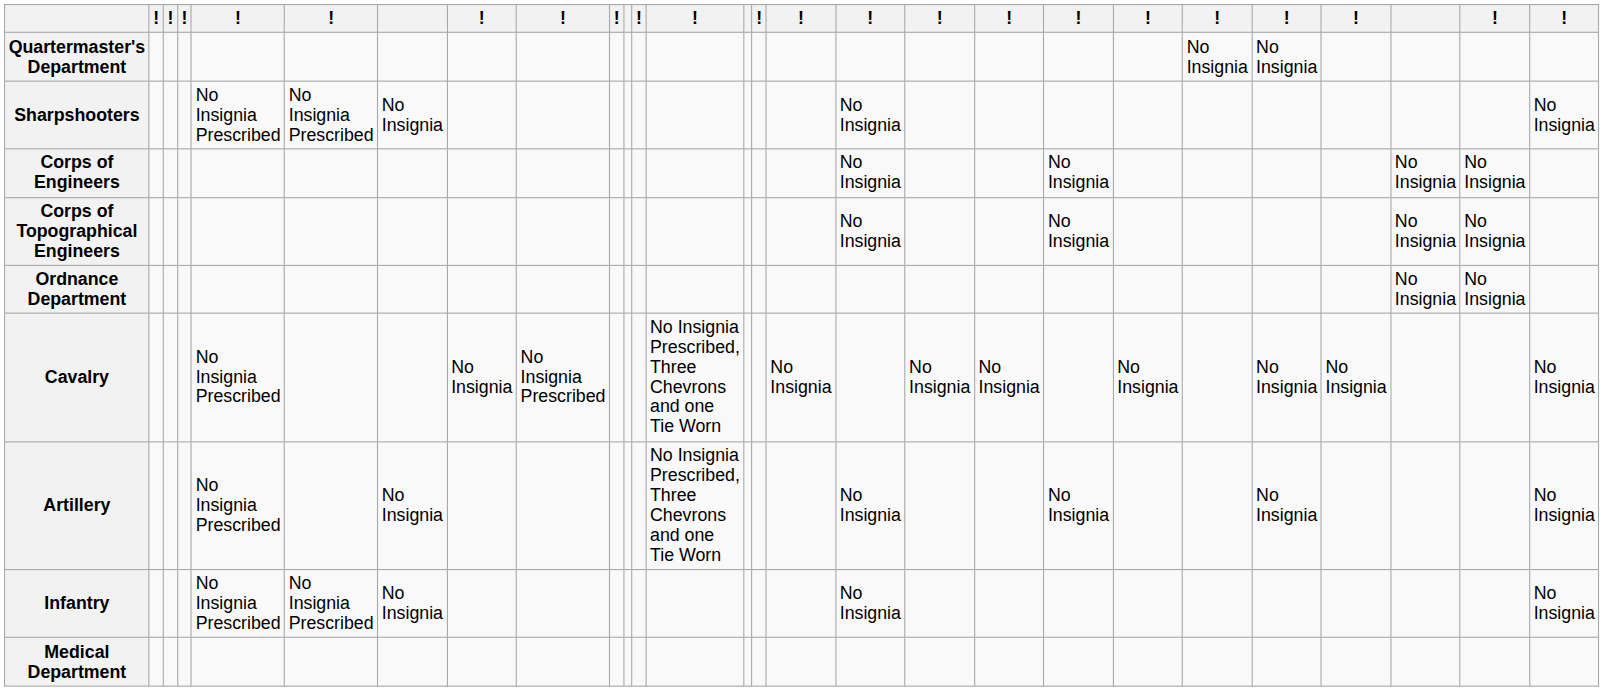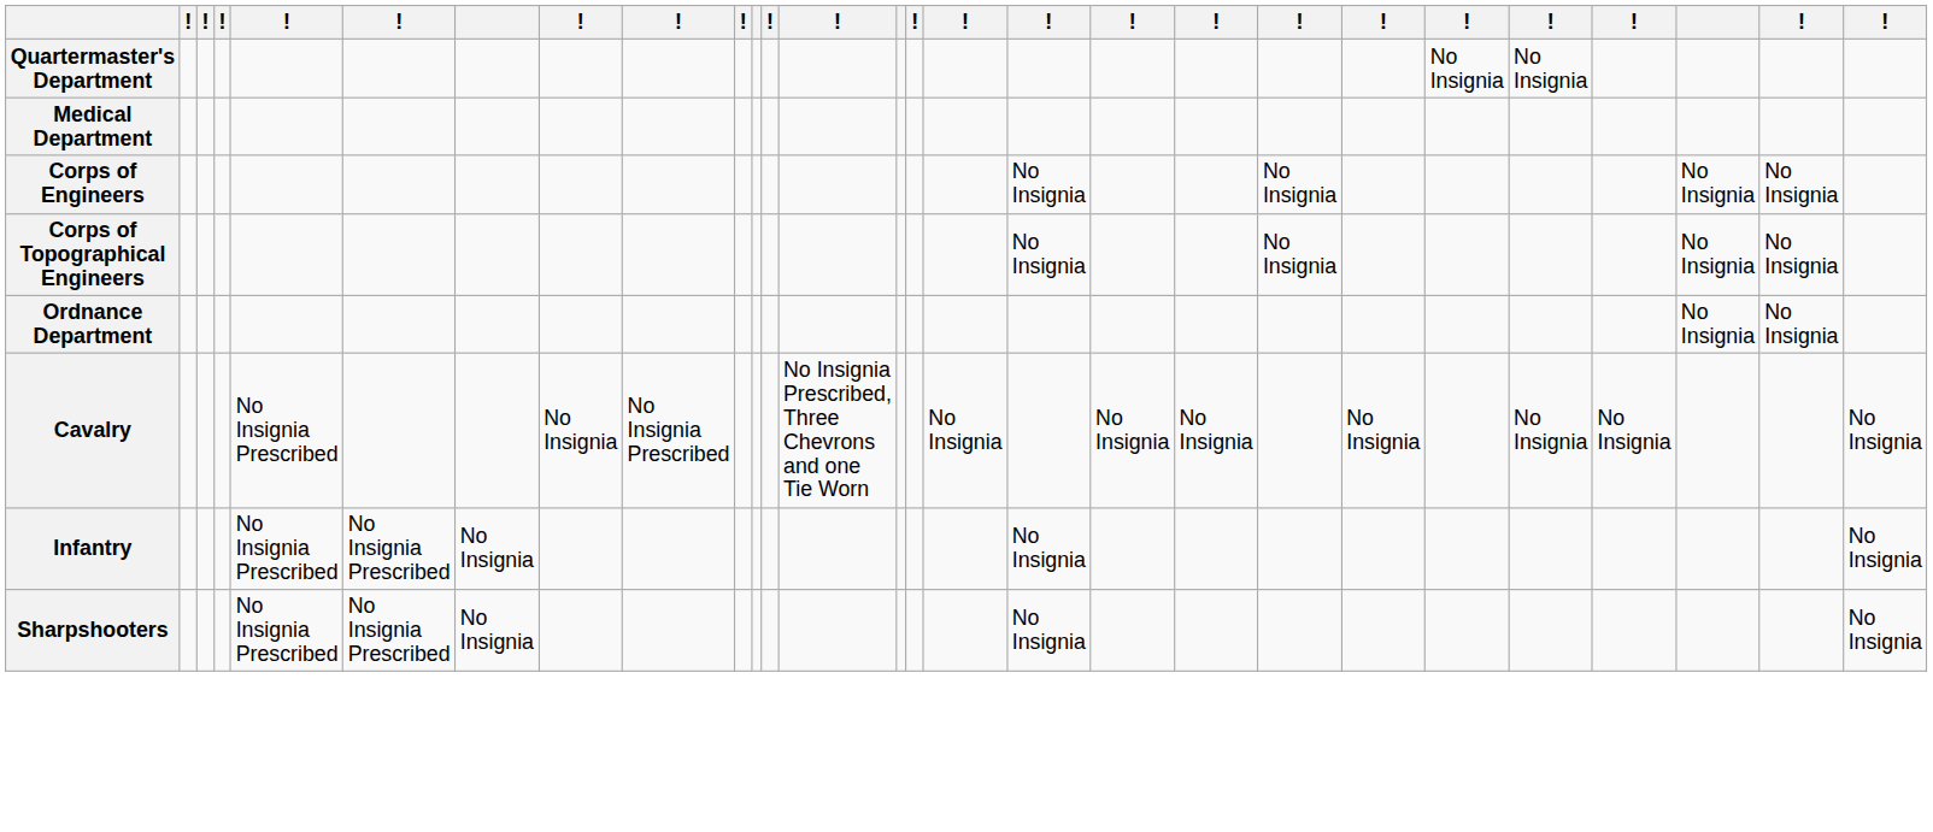rows swapped: Medical Department <-> Sharpshooters
- row: Artillery | No Insignia Prescribed | No Insignia | No Insignia Prescribed, Three Chevrons and one Tie Worn | No Insignia | No Insignia | No Insignia | No Insignia
